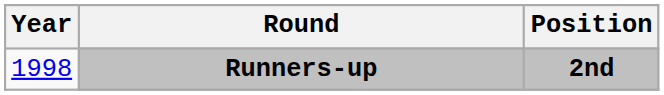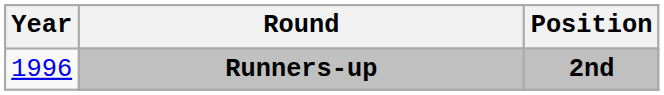Runners-up | Year: 1998 -> 1996
